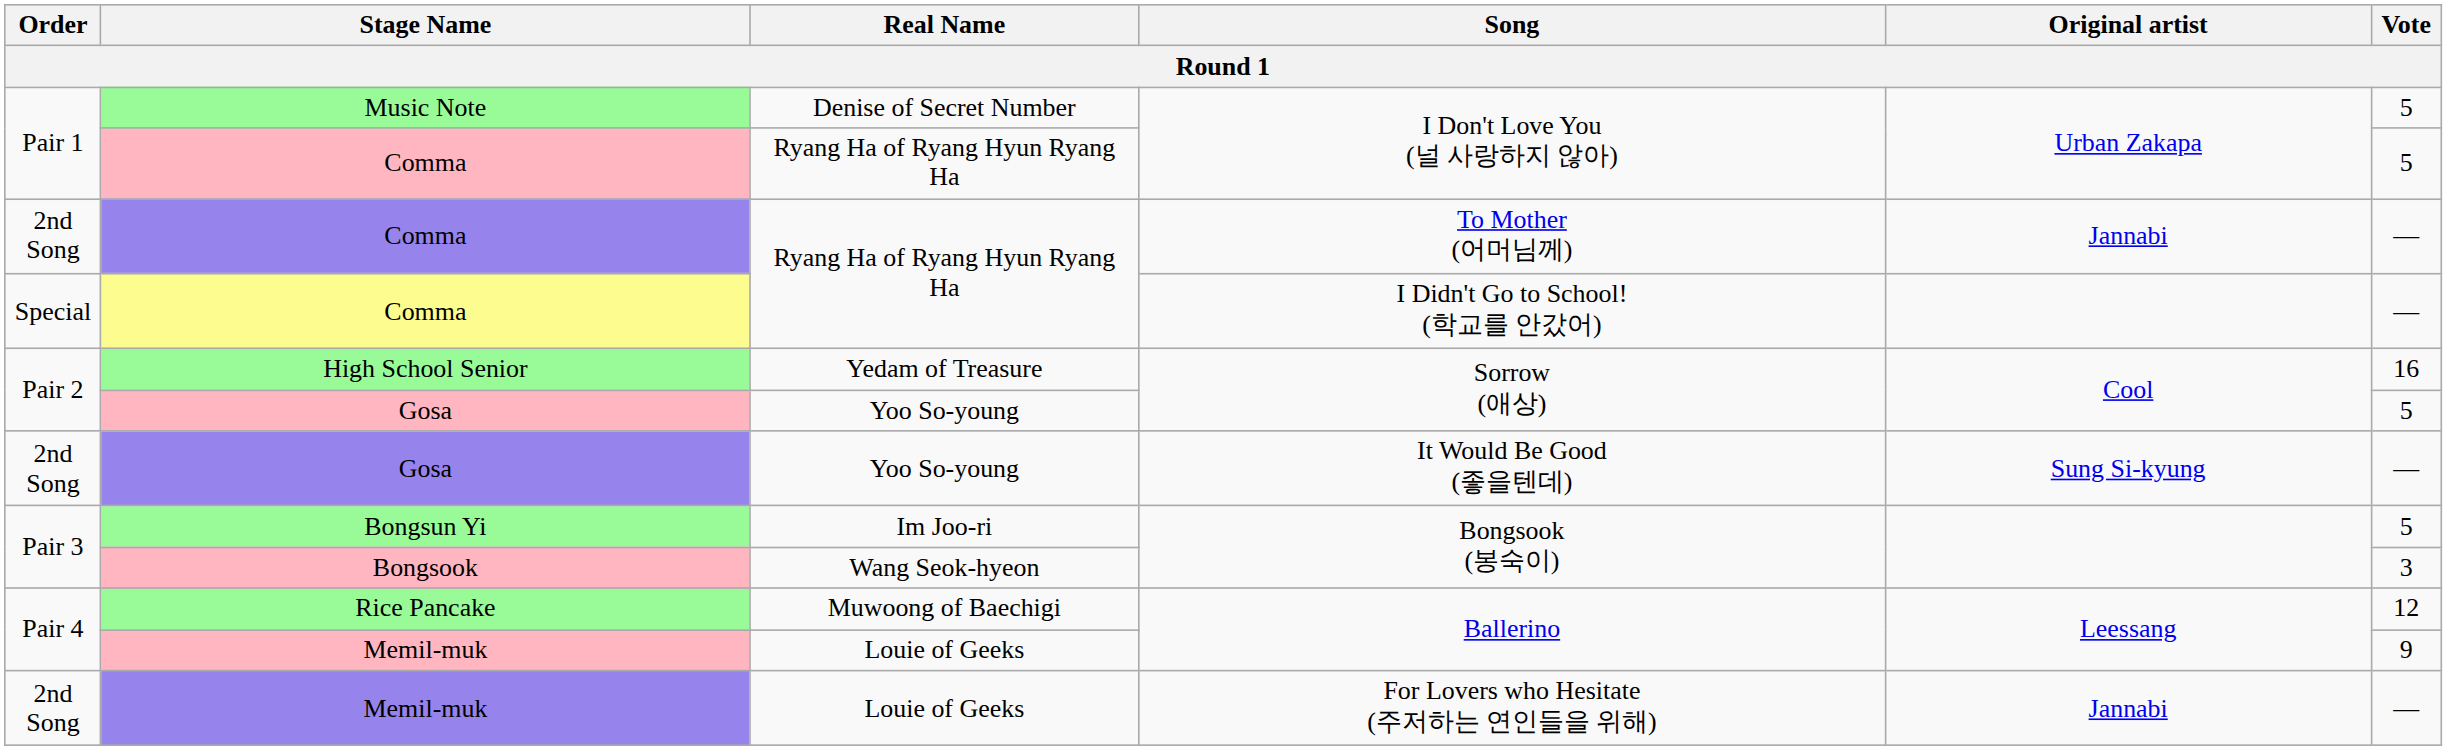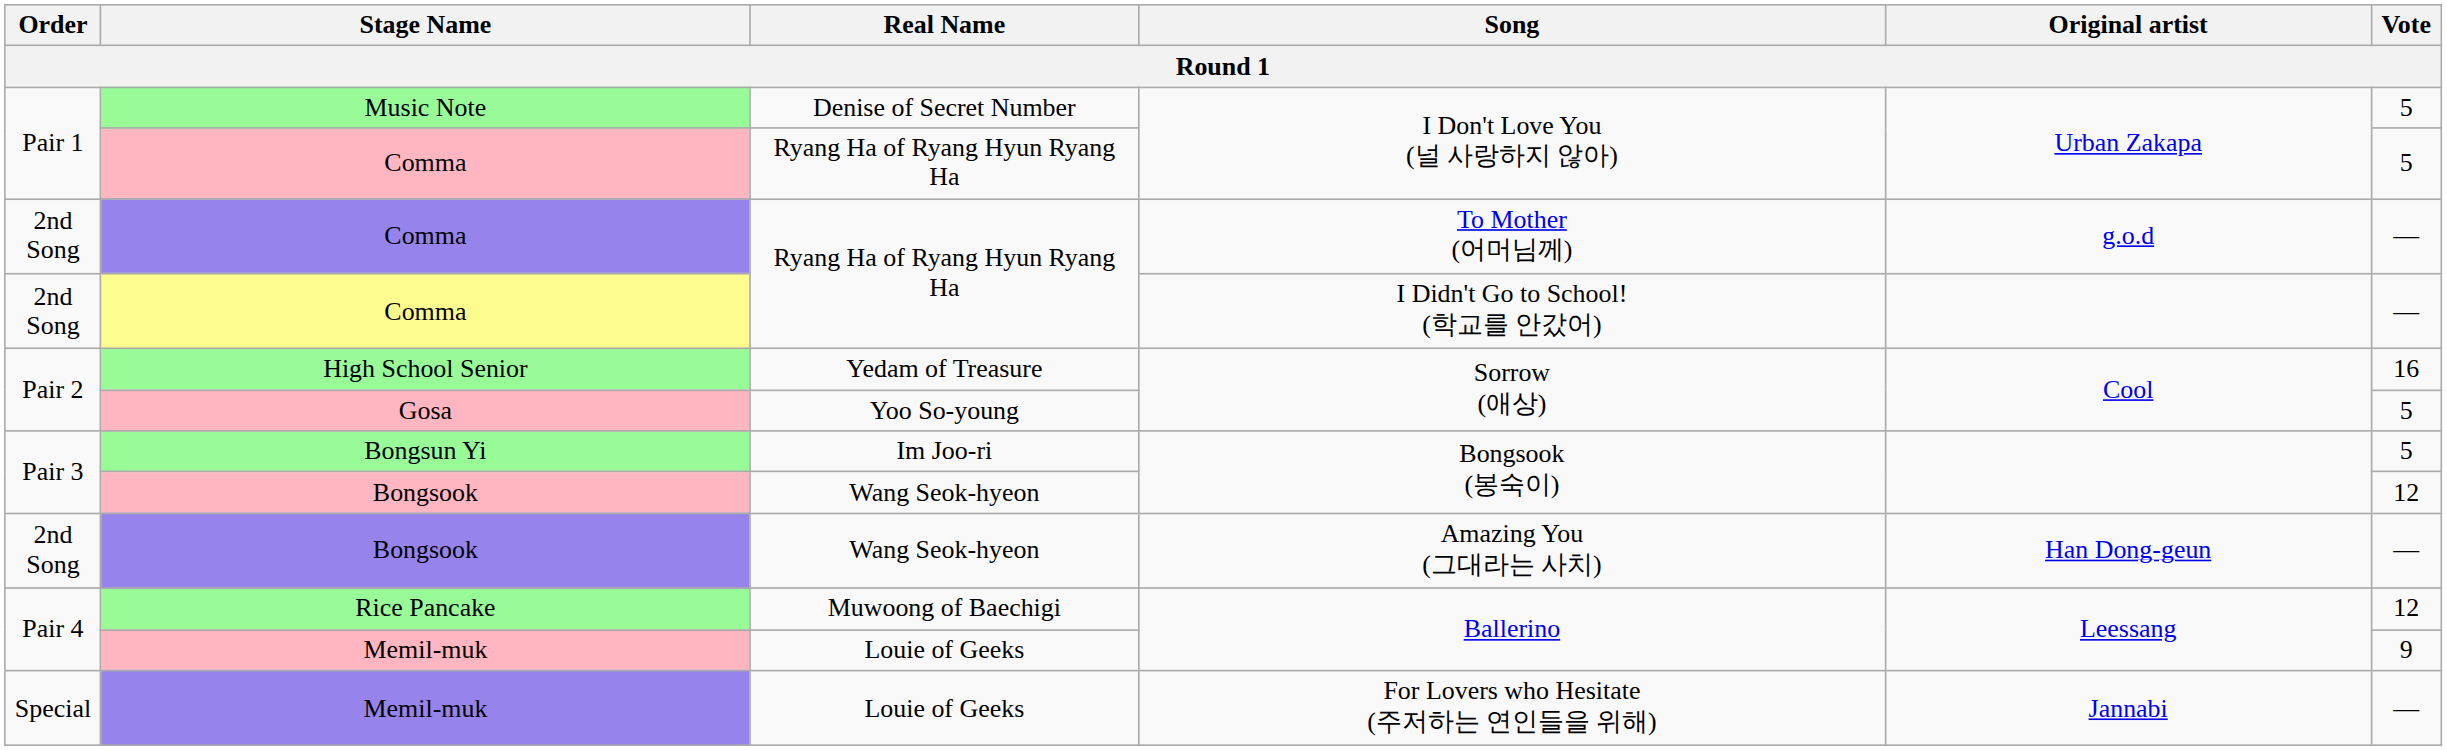To Mother (어머님께) | Original artist: Jannabi -> g.o.d
I Didn't Go to School! (학교를 안갔어) | Order: Special -> 2nd Song
- row: 2nd Song | Gosa | Yoo So-young | It Would Be Good (좋을텐데) | Sung Si-kyung | —
Bongsook / Bongsook (봉숙이) | Vote: 3 -> 12
+ row: 2nd Song | Bongsook | Wang Seok-hyeon | Amazing You (그대라는 사치) | Han Dong-geun | —
For Lovers who Hesitate (주저하는 연인들을 위해) | Order: 2nd Song -> Special
